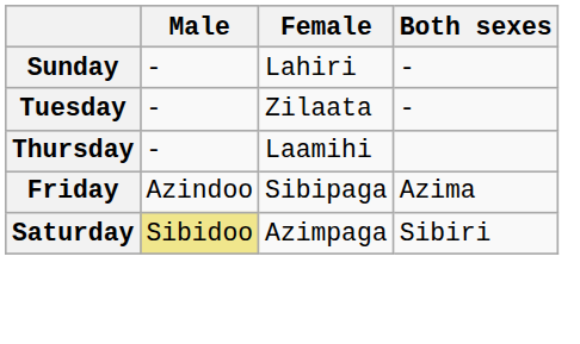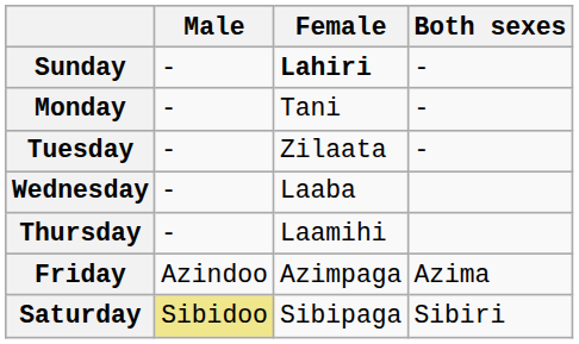Sunday | Female: normal -> bold
+ row: Monday | - | Tani | -
+ row: Wednesday | - | Laaba
Friday | Female: Sibipaga -> Azimpaga
Saturday | Female: Azimpaga -> Sibipaga
